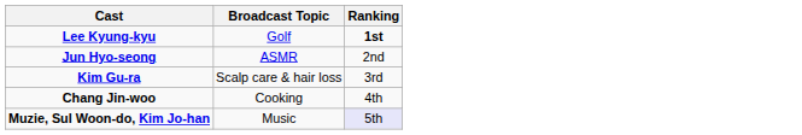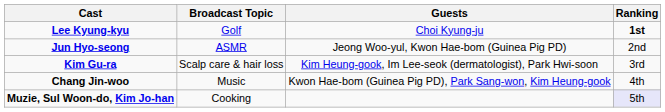+ column: Guests | Choi Kyung-ju | Jeong Woo-yul, Kwon Hae-bom (Guinea Pig PD) | Kim Heung-gook, Im Lee-seok (dermatologist), Park Hwi-soon | Kwon Hae-bom (Guinea Pig PD), Park Sang-won, Kim Heung-gook
Chang Jin-woo | Broadcast Topic: Cooking -> Music
Muzie, Sul Woon-do, Kim Jo-han | Broadcast Topic: Music -> Cooking
